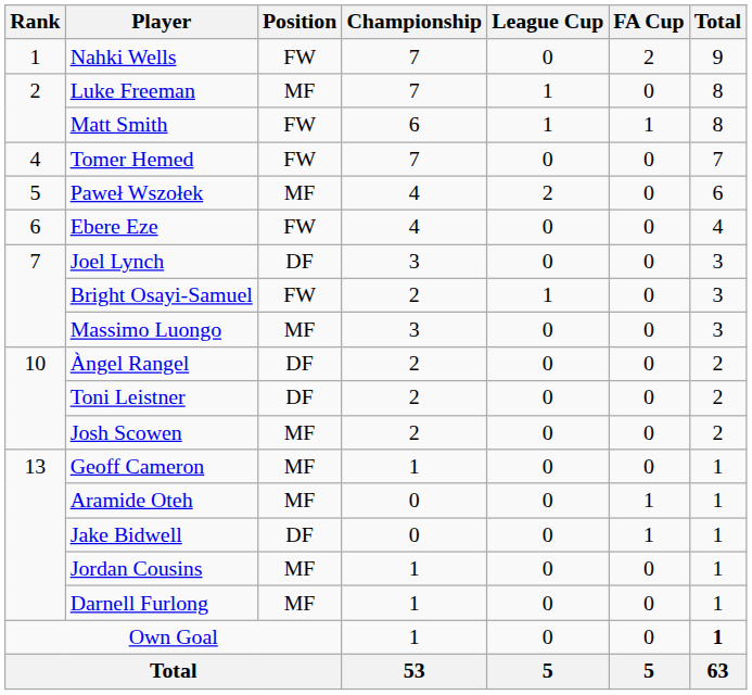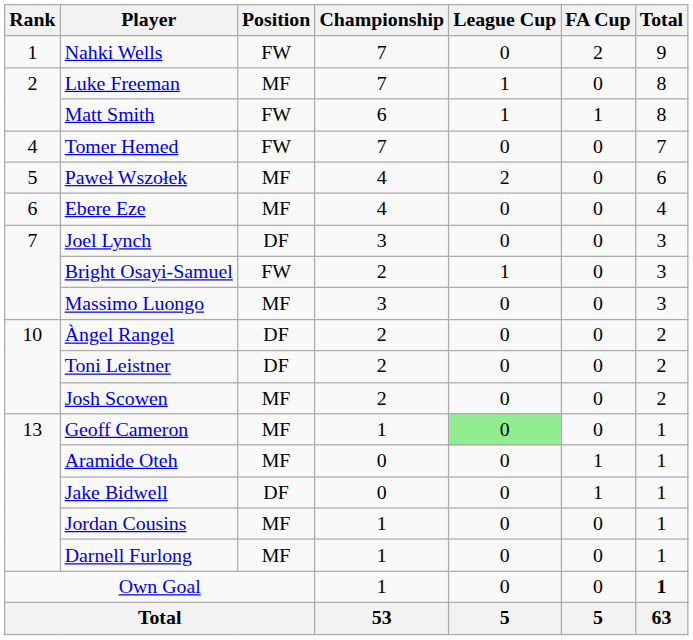Ebere Eze | Position: FW -> MF
Geoff Cameron | League Cup: no background -> lightgreen background
